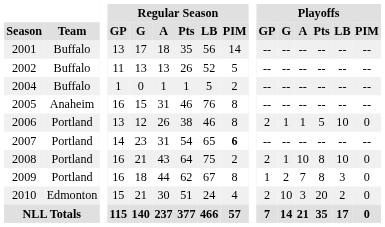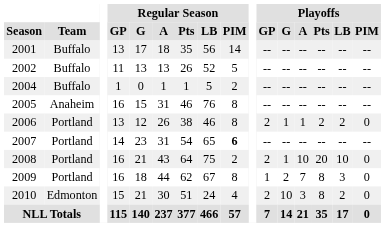2006 | Playoffs / Pts: 5 -> 2
2006 | Playoffs / LB: 10 -> 2
2008 | Playoffs / Pts: 8 -> 20
2010 | Playoffs / Pts: 20 -> 8
